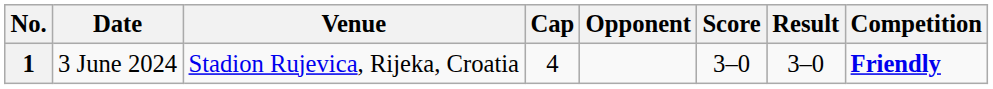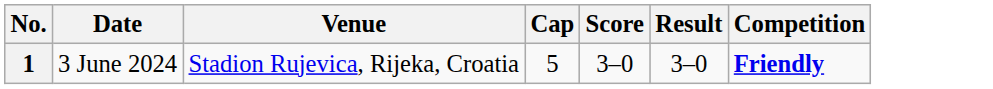- column: Opponent
1 | Cap: 4 -> 5
